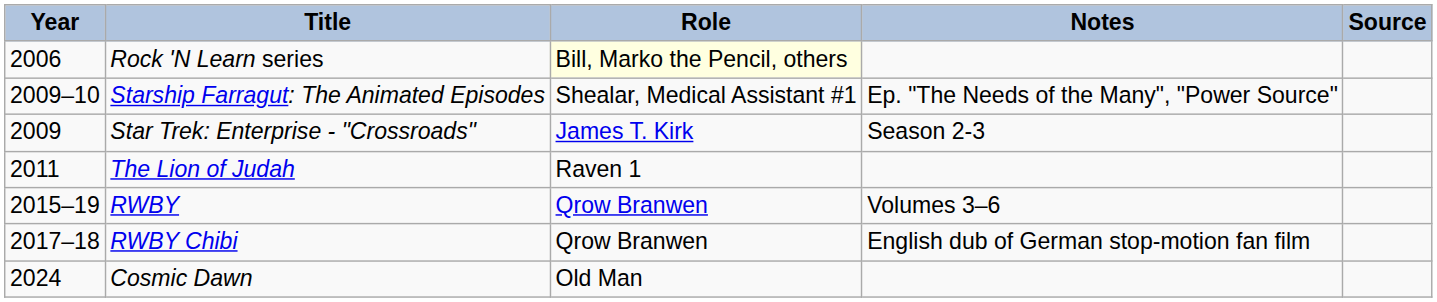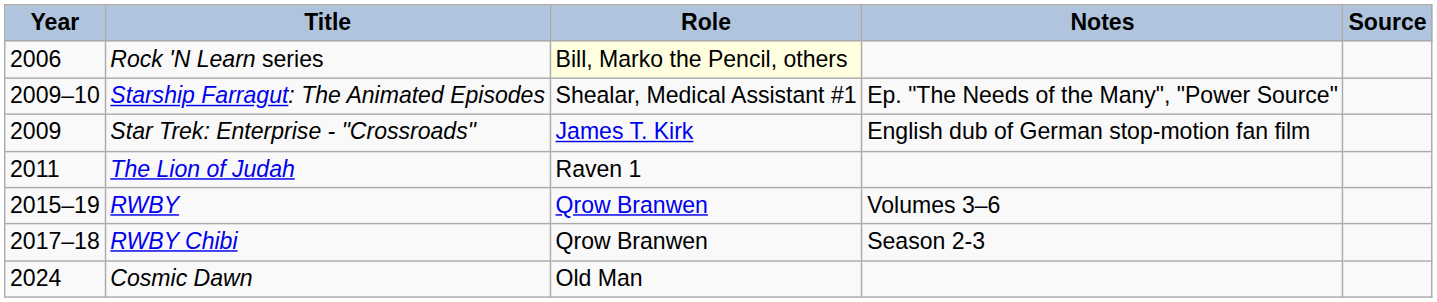Star Trek: Enterprise - "Crossroads" | Notes: Season 2-3 -> English dub of German stop-motion fan film
RWBY Chibi | Notes: English dub of German stop-motion fan film -> Season 2-3
